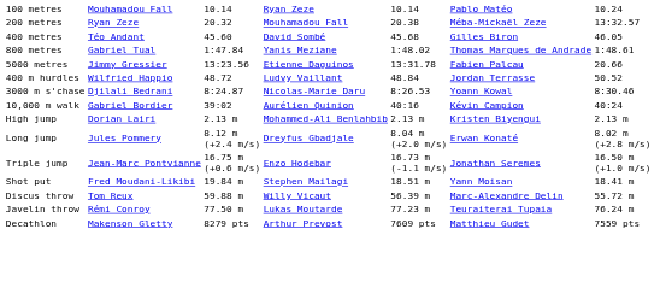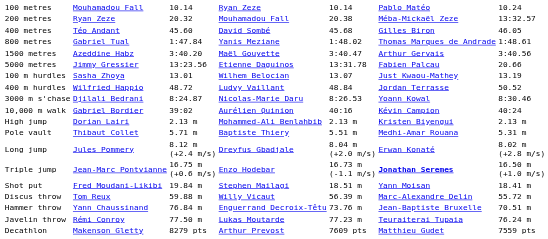+ row: 1500 metres | Azeddine Habz | 3:40.20 | Maël Gouyette | 3:40.47 | Arthur Gervais | 3:40.56
+ row: 100 m hurdles | Sasha Zhoya | 13.01 | Wilhem Belocian | 13.07 | Just Kwaou-Mathey | 13.19
+ row: Pole vault | Thibaut Collet | 5.71 m | Baptiste Thiery | 5.51 m | Medhi-Amar Rouana | 5.31 m
Triple jump | column 6: normal -> bold
+ row: Hammer throw | Yann Chaussinand | 76.84 m | Enguerrand Decroix-Têtu | 73.76 m | Jean-Baptiste Bruxelle | 70.51 m
